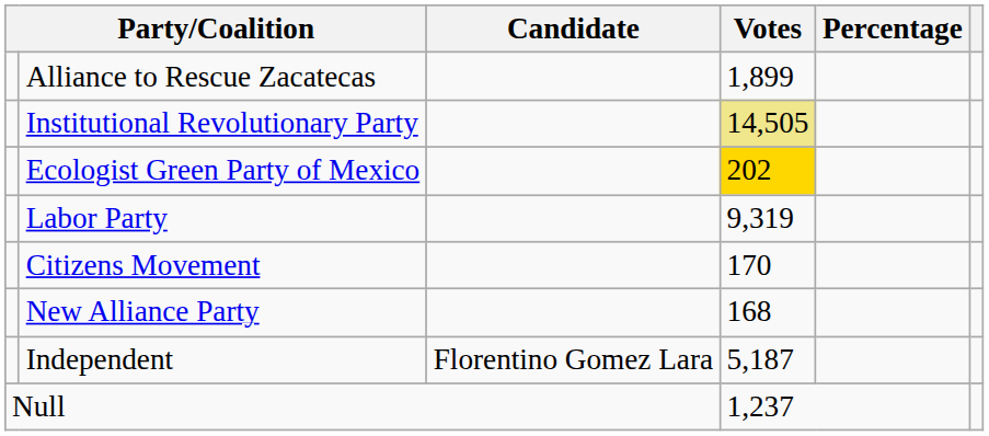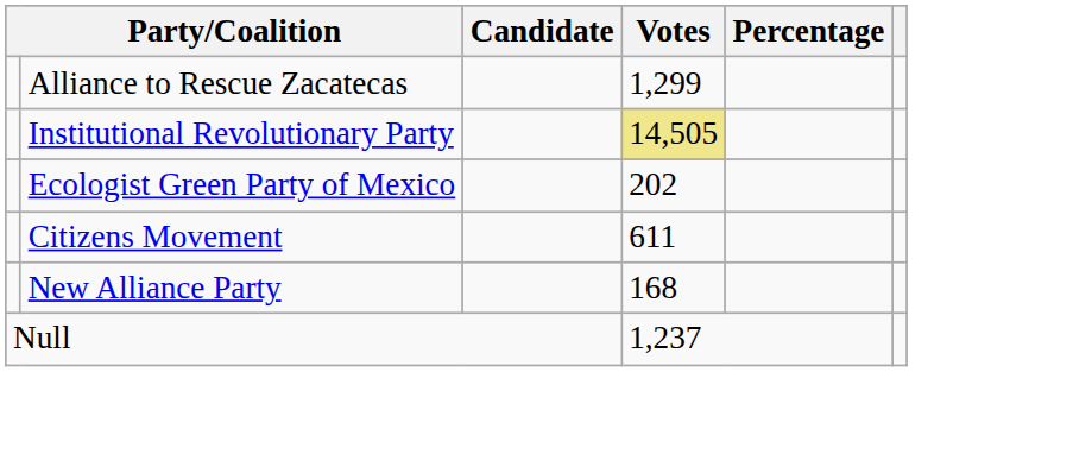Alliance to Rescue Zacatecas | Votes: 1,899 -> 1,299
Ecologist Green Party of Mexico | Votes: gold background -> no background
- row: Labor Party | 9,319
Citizens Movement | Votes: 170 -> 611
- row: Independent | Florentino Gomez Lara | 5,187
